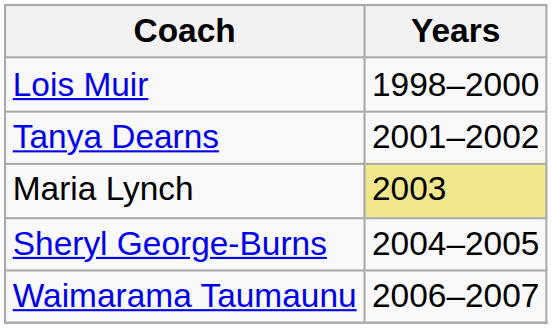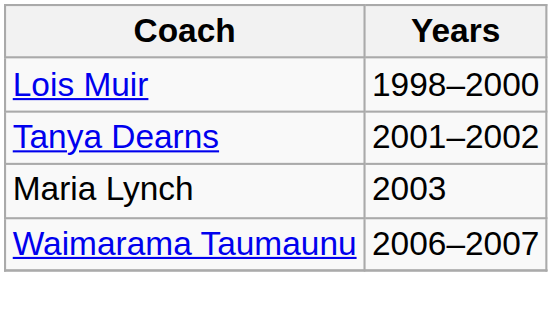Maria Lynch | Years: khaki background -> no background
- row: Sheryl George-Burns | 2004–2005
